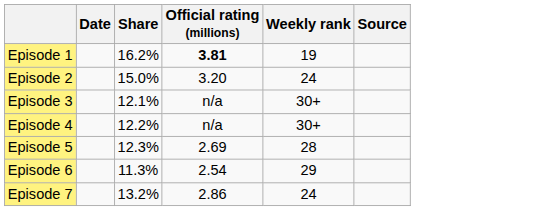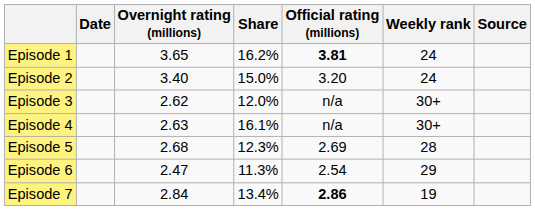+ column: Overnight rating (millions) | 3.65 | 3.40 | 2.62 | 2.63 | 2.68 | 2.47 | 2.84
Episode 1 | Weekly rank: 19 -> 24
Episode 3 | Share: 12.1% -> 12.0%
Episode 4 | Share: 12.2% -> 16.1%
Episode 7 | Share: 13.2% -> 13.4%
Episode 7 | Official rating (millions): normal -> bold
Episode 7 | Weekly rank: 24 -> 19
